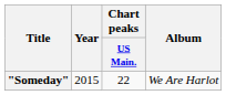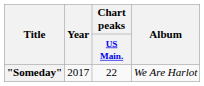"Someday" | Year: 2015 -> 2017
